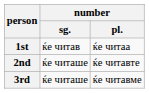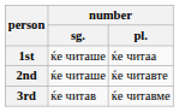1st | number / sg.: ќе читав -> ќе читаше
3rd | number / sg.: ќе читаше -> ќе читав
